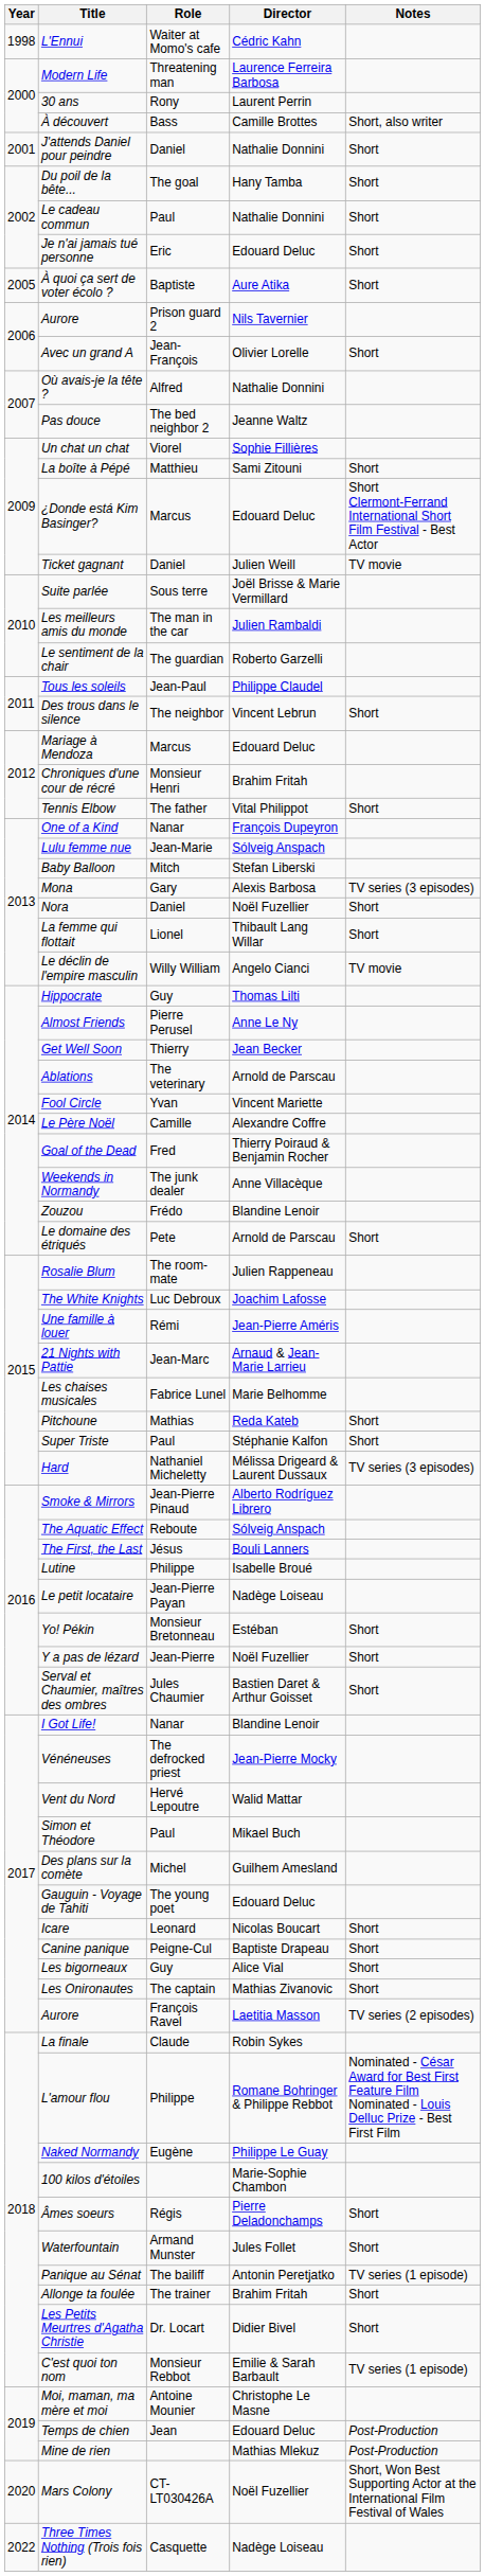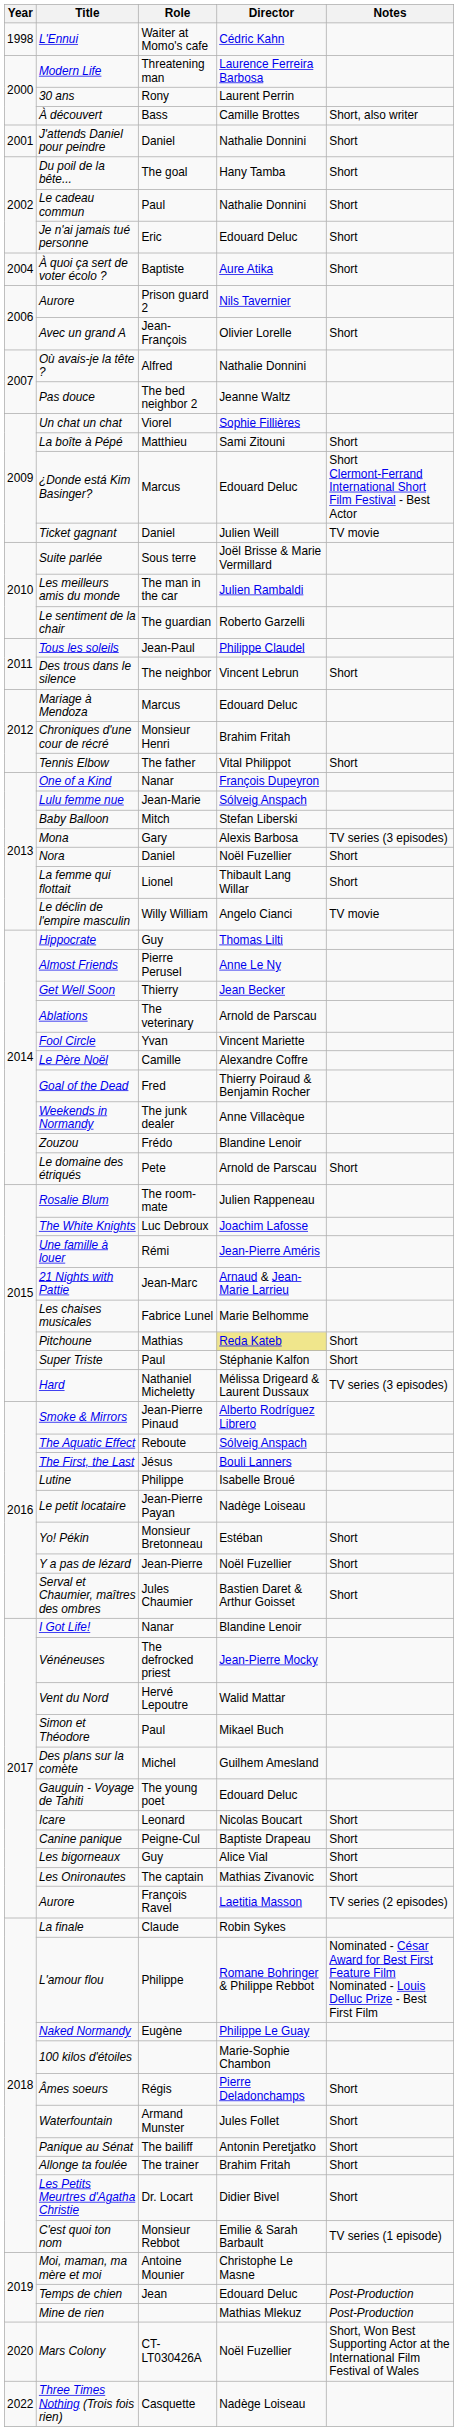À quoi ça sert de voter écolo ? | Year: 2005 -> 2004
Pitchoune | Director: no background -> khaki background
Panique au Sénat | Notes: TV series (1 episode) -> Short
